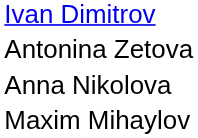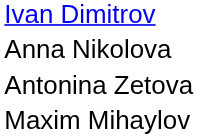rows swapped: Antonina Zetova <-> Anna Nikolova
